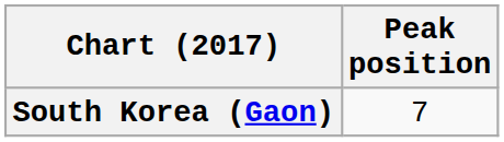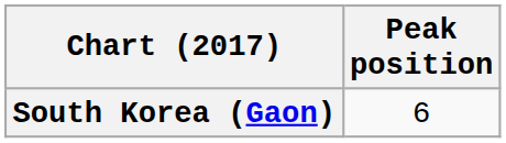South Korea (Gaon) | Peak position: 7 -> 6
